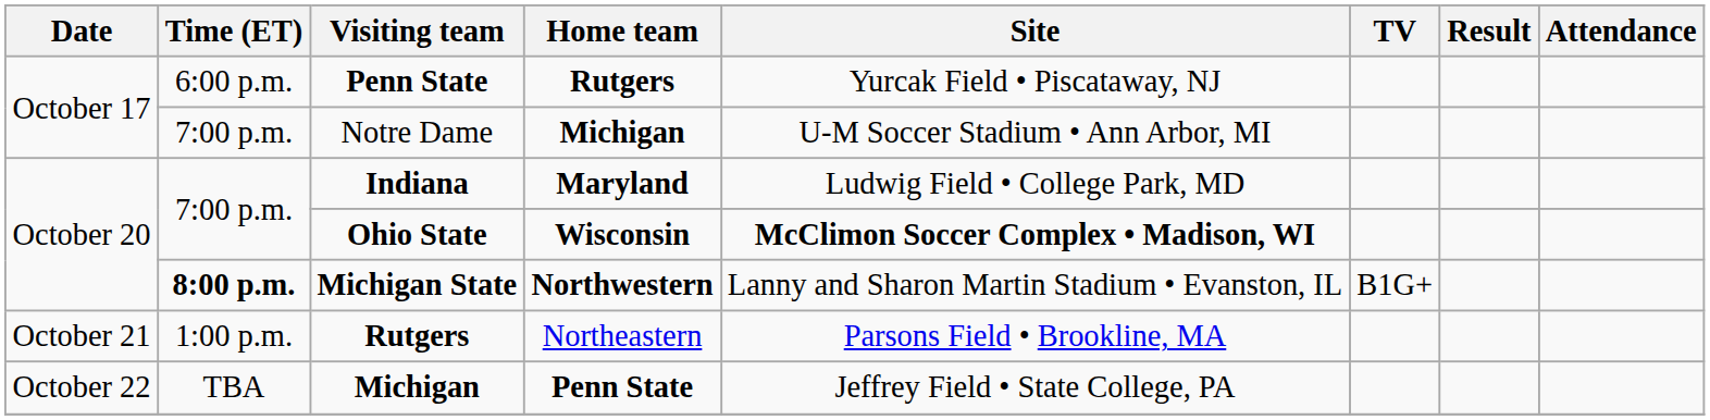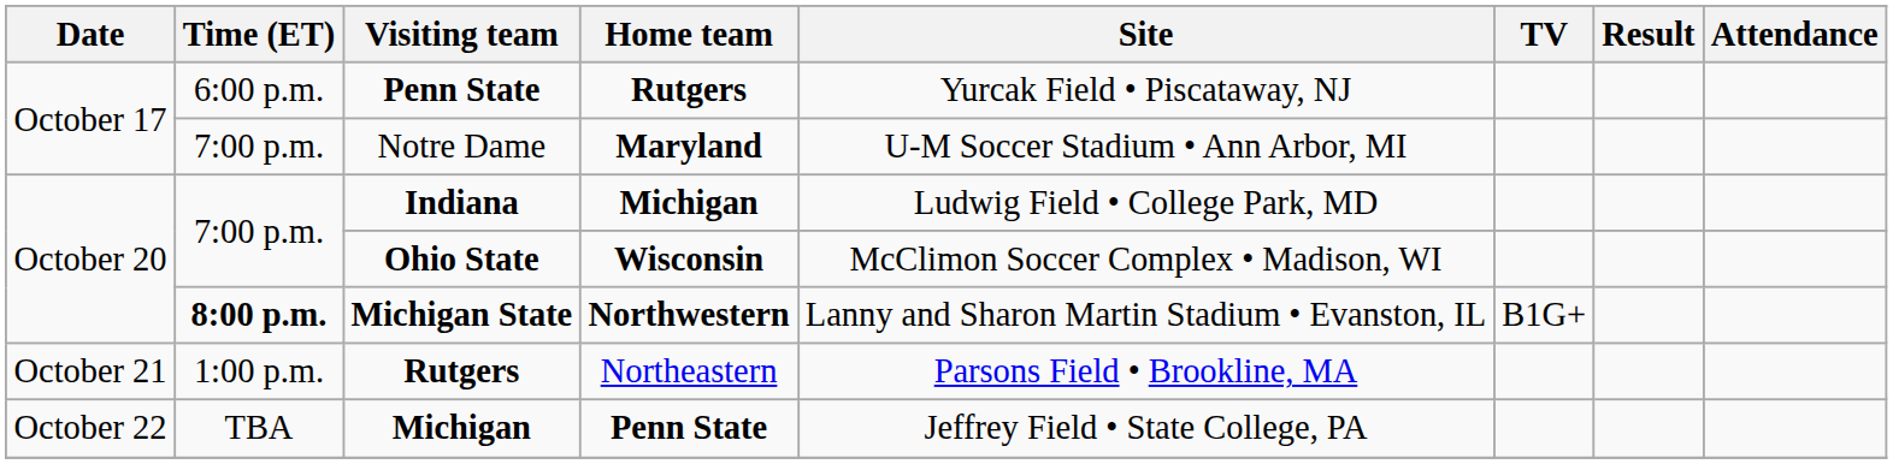Notre Dame | Home team: Michigan -> Maryland
Indiana | Home team: Maryland -> Michigan
Ohio State | Site: bold -> normal
